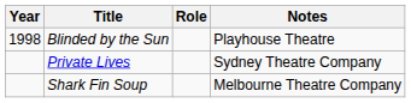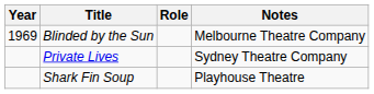Blinded by the Sun | Year: 1998 -> 1969
Blinded by the Sun | Notes: Playhouse Theatre -> Melbourne Theatre Company
Shark Fin Soup | Notes: Melbourne Theatre Company -> Playhouse Theatre
